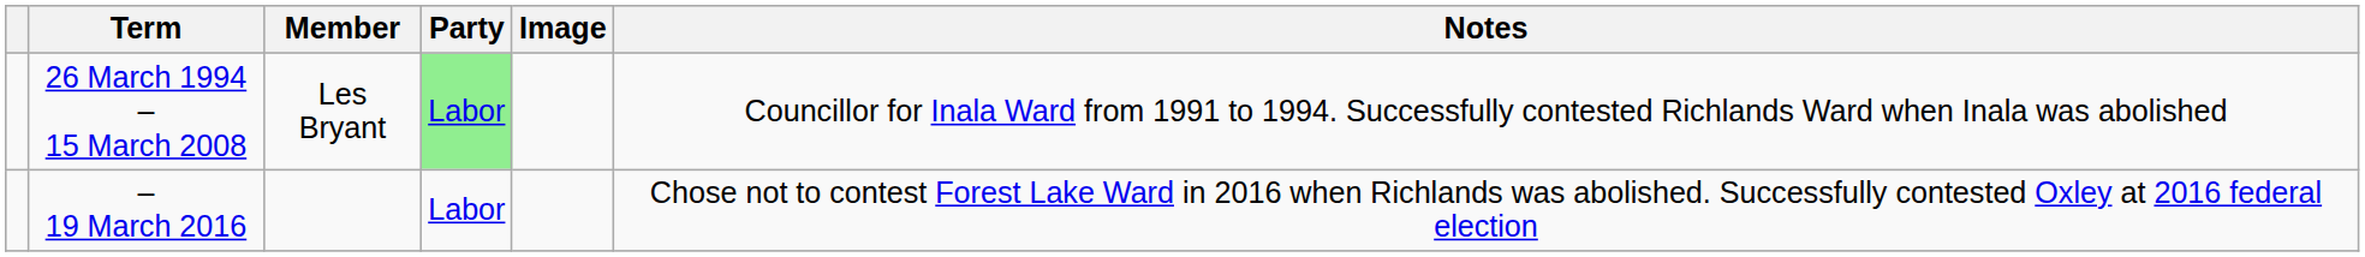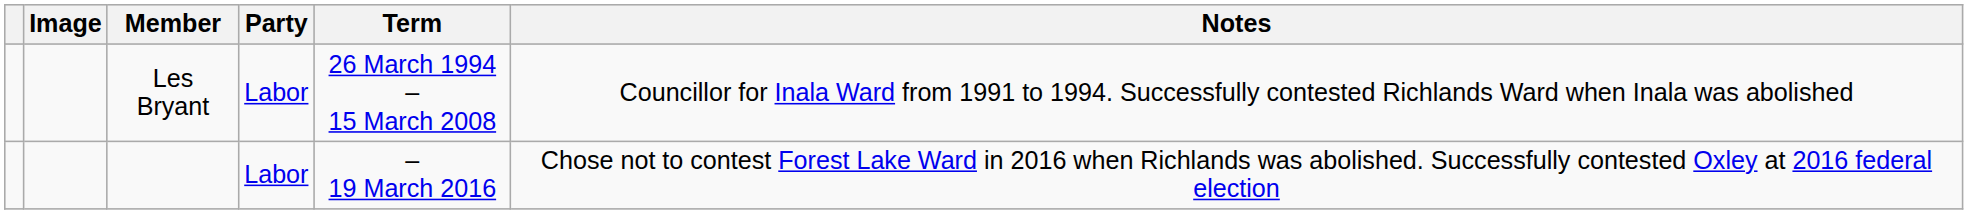columns swapped: Image <-> Term
Les Bryant | Party: lightgreen background -> no background
